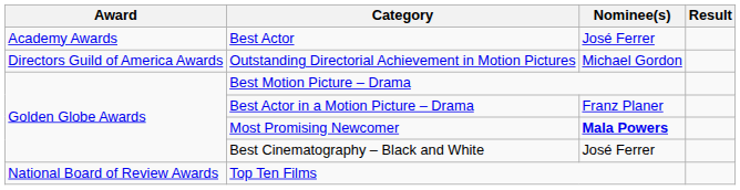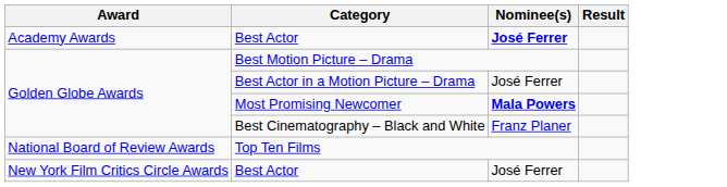Academy Awards / Best Actor | Nominee(s): normal -> bold
- row: Directors Guild of America Awards | Outstanding Directorial Achievement in Motion Pictures | Michael Gordon
Best Actor in a Motion Picture – Drama | Nominee(s): Franz Planer -> José Ferrer
Best Cinematography – Black and White | Nominee(s): José Ferrer -> Franz Planer
+ row: New York Film Critics Circle Awards | Best Actor | José Ferrer
